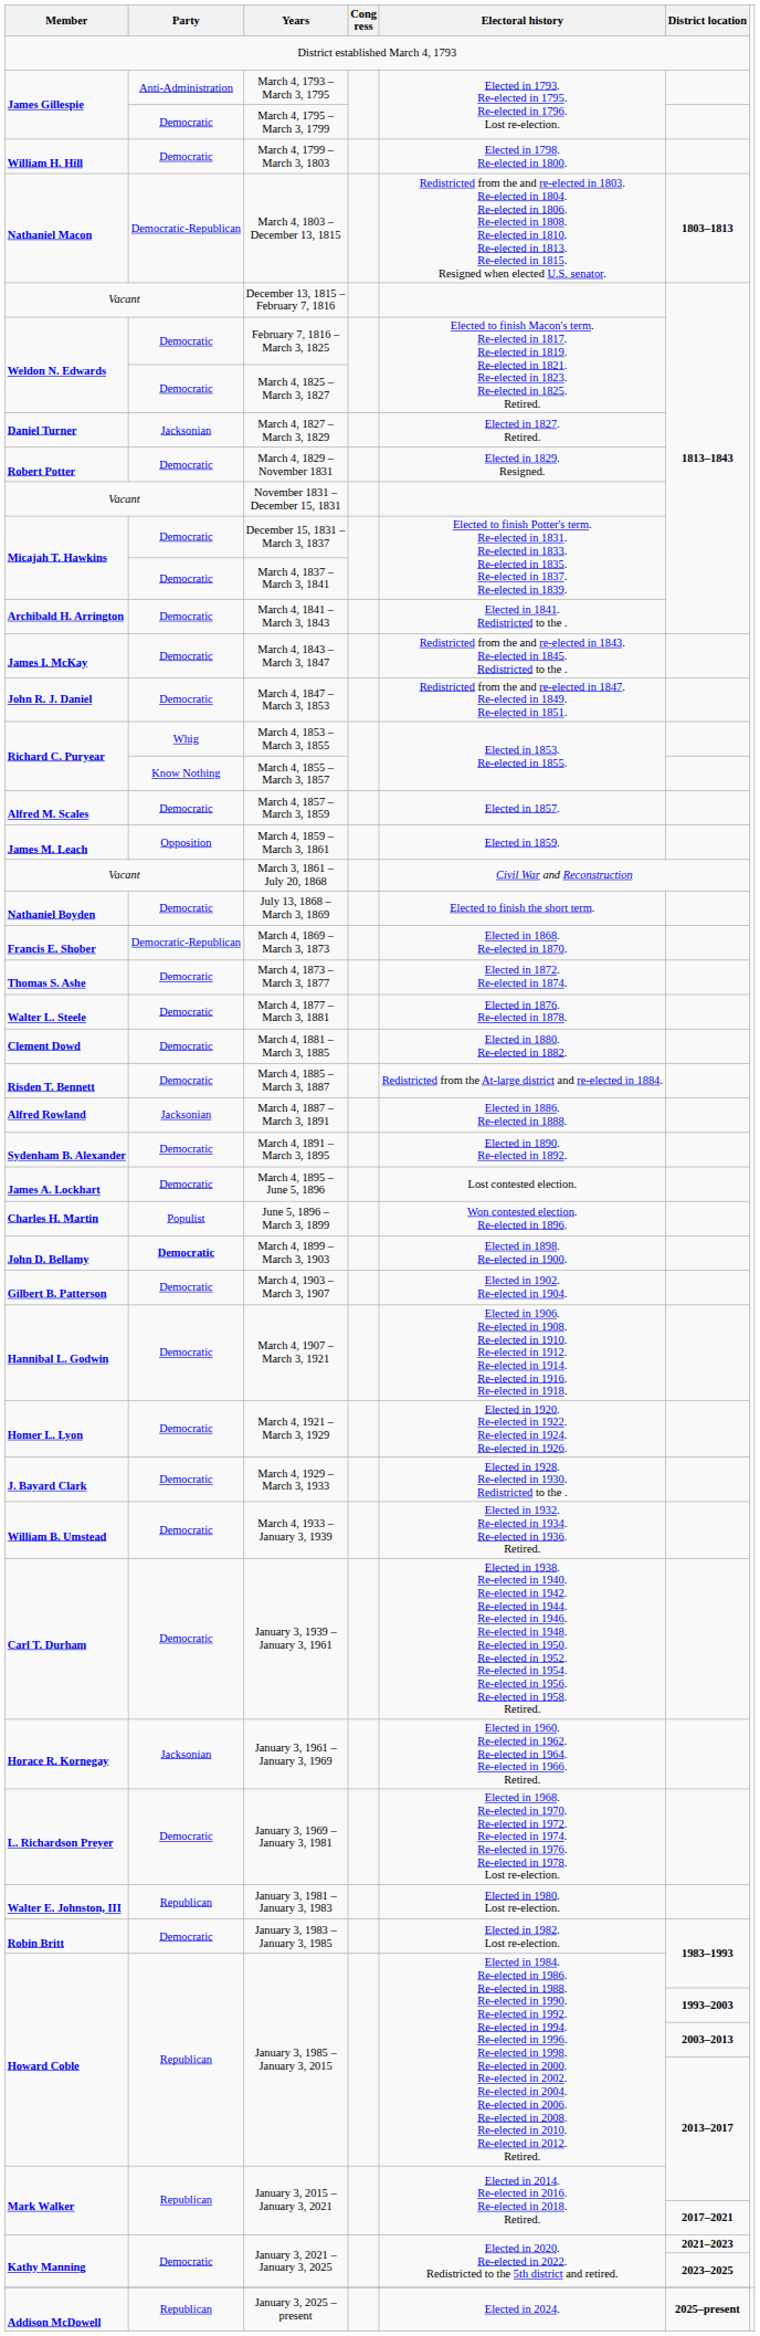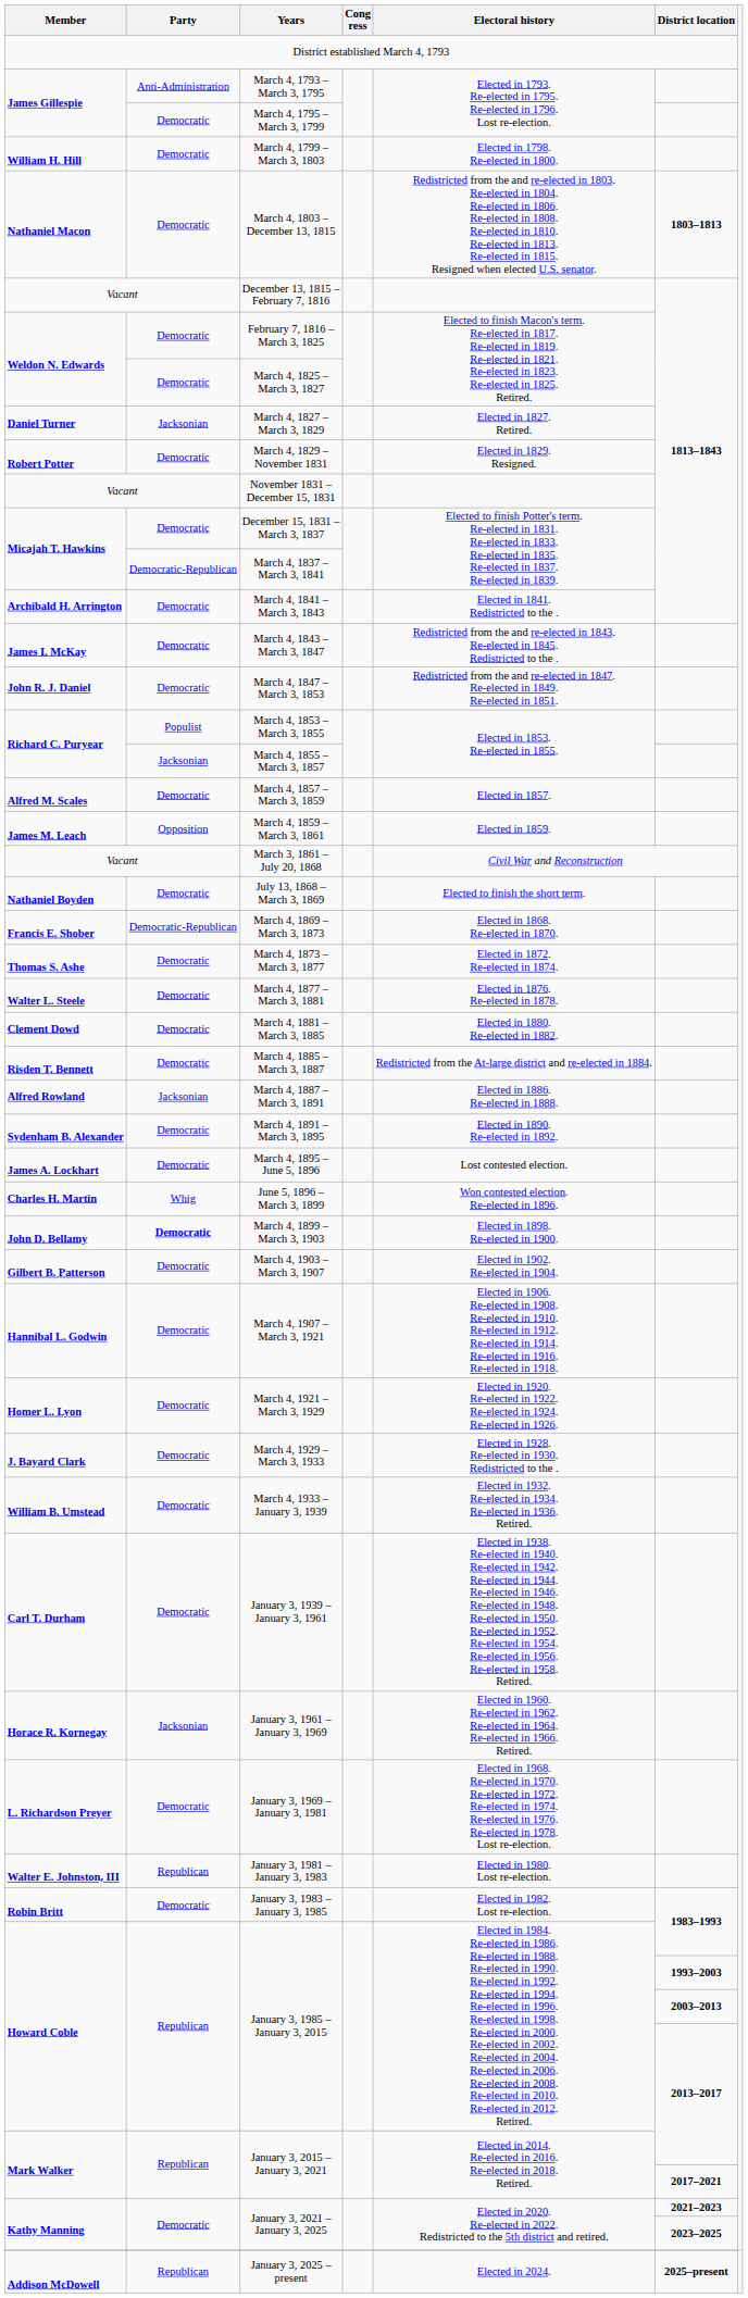March 4, 1803 – December 13, 1815 | Party: Democratic-Republican -> Democratic
March 4, 1837 – March 3, 1841 | Party: Democratic -> Democratic-Republican
March 4, 1853 – March 3, 1855 | Party: Whig -> Populist
March 4, 1855 – March 3, 1857 | Party: Know Nothing -> Jacksonian
June 5, 1896 – March 3, 1899 | Party: Populist -> Whig
